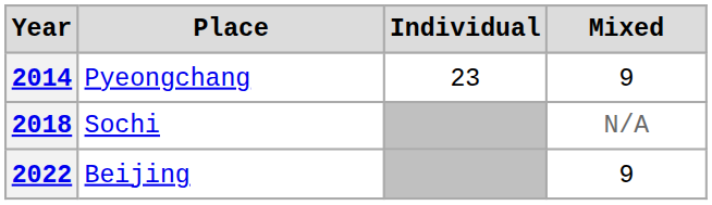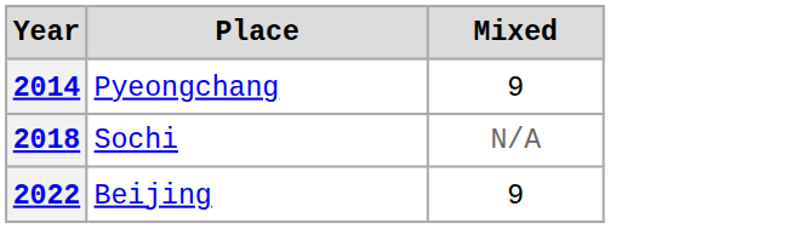- column: Individual | 23
